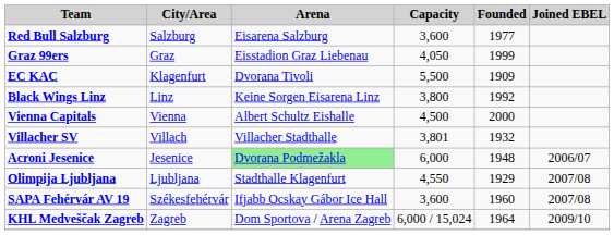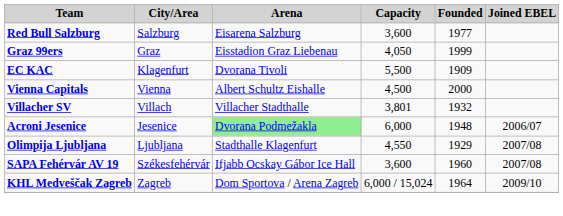- row: Black Wings Linz | Linz | Keine Sorgen Eisarena Linz | 3,800 | 1992
